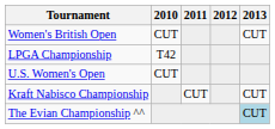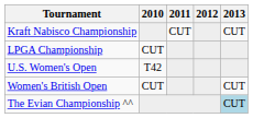rows swapped: Kraft Nabisco Championship <-> Women's British Open
LPGA Championship | 2010: T42 -> CUT
U.S. Women's Open | 2010: CUT -> T42
